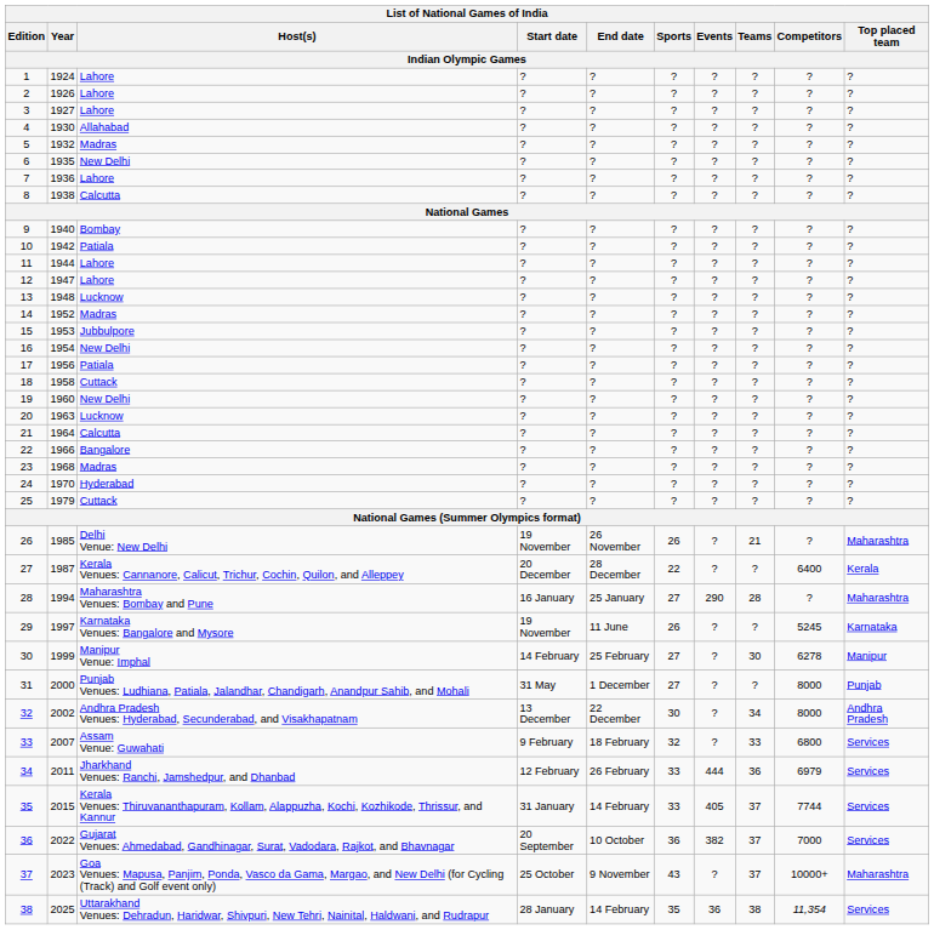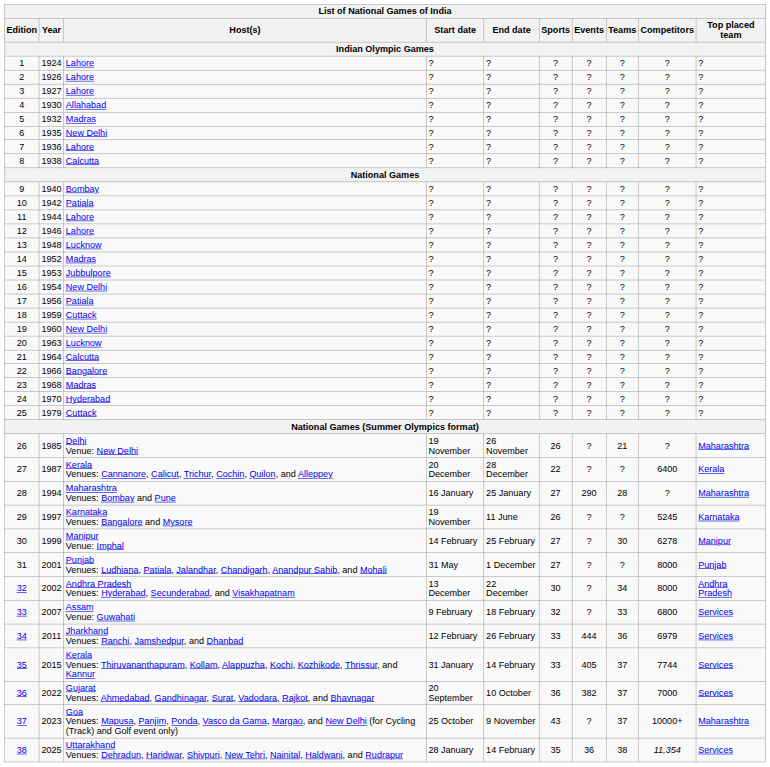12 | Year: 1947 -> 1946
18 | Year: 1958 -> 1959
31 | Year: 2000 -> 2001
